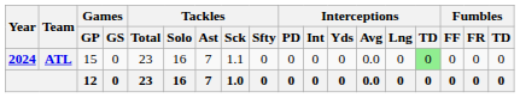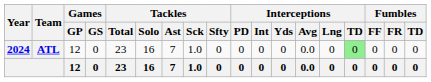ATL | Games / GP: 15 -> 12
ATL | Tackles / Sck: 1.1 -> 1.0
